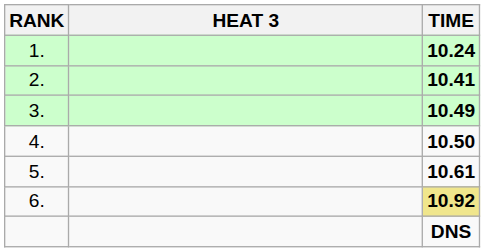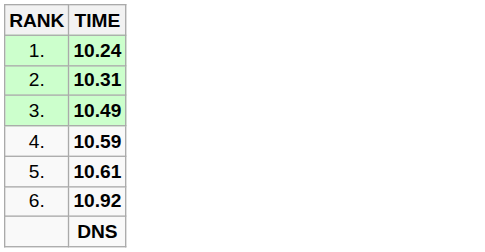- column: HEAT 3
2. | TIME: 10.41 -> 10.31
4. | TIME: 10.50 -> 10.59
6. | TIME: khaki background -> no background
